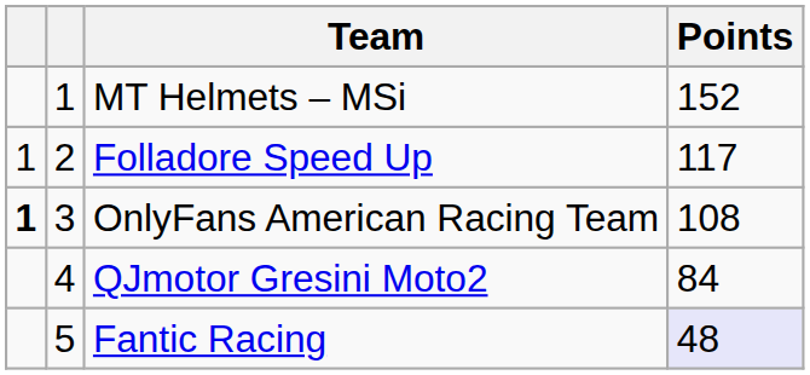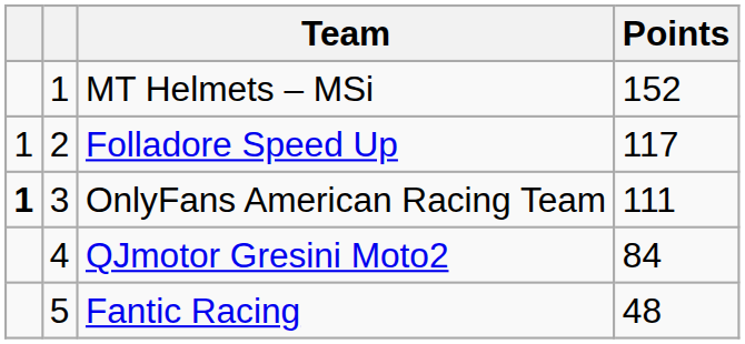OnlyFans American Racing Team | Points: 108 -> 111
Fantic Racing | Points: lavender background -> no background
